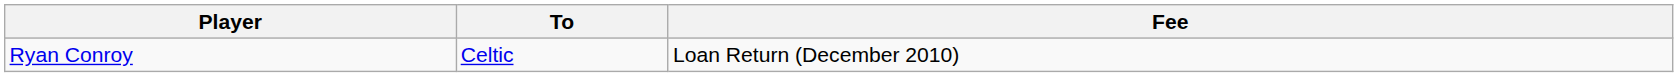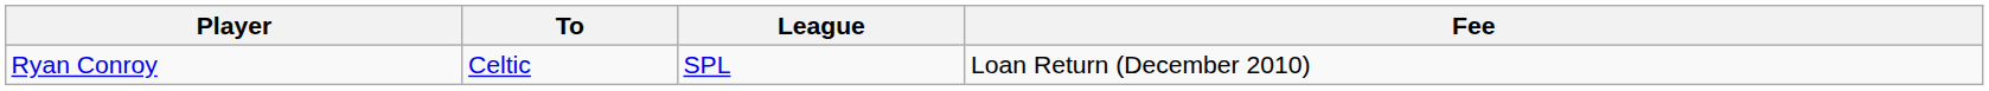+ column: League | SPL
